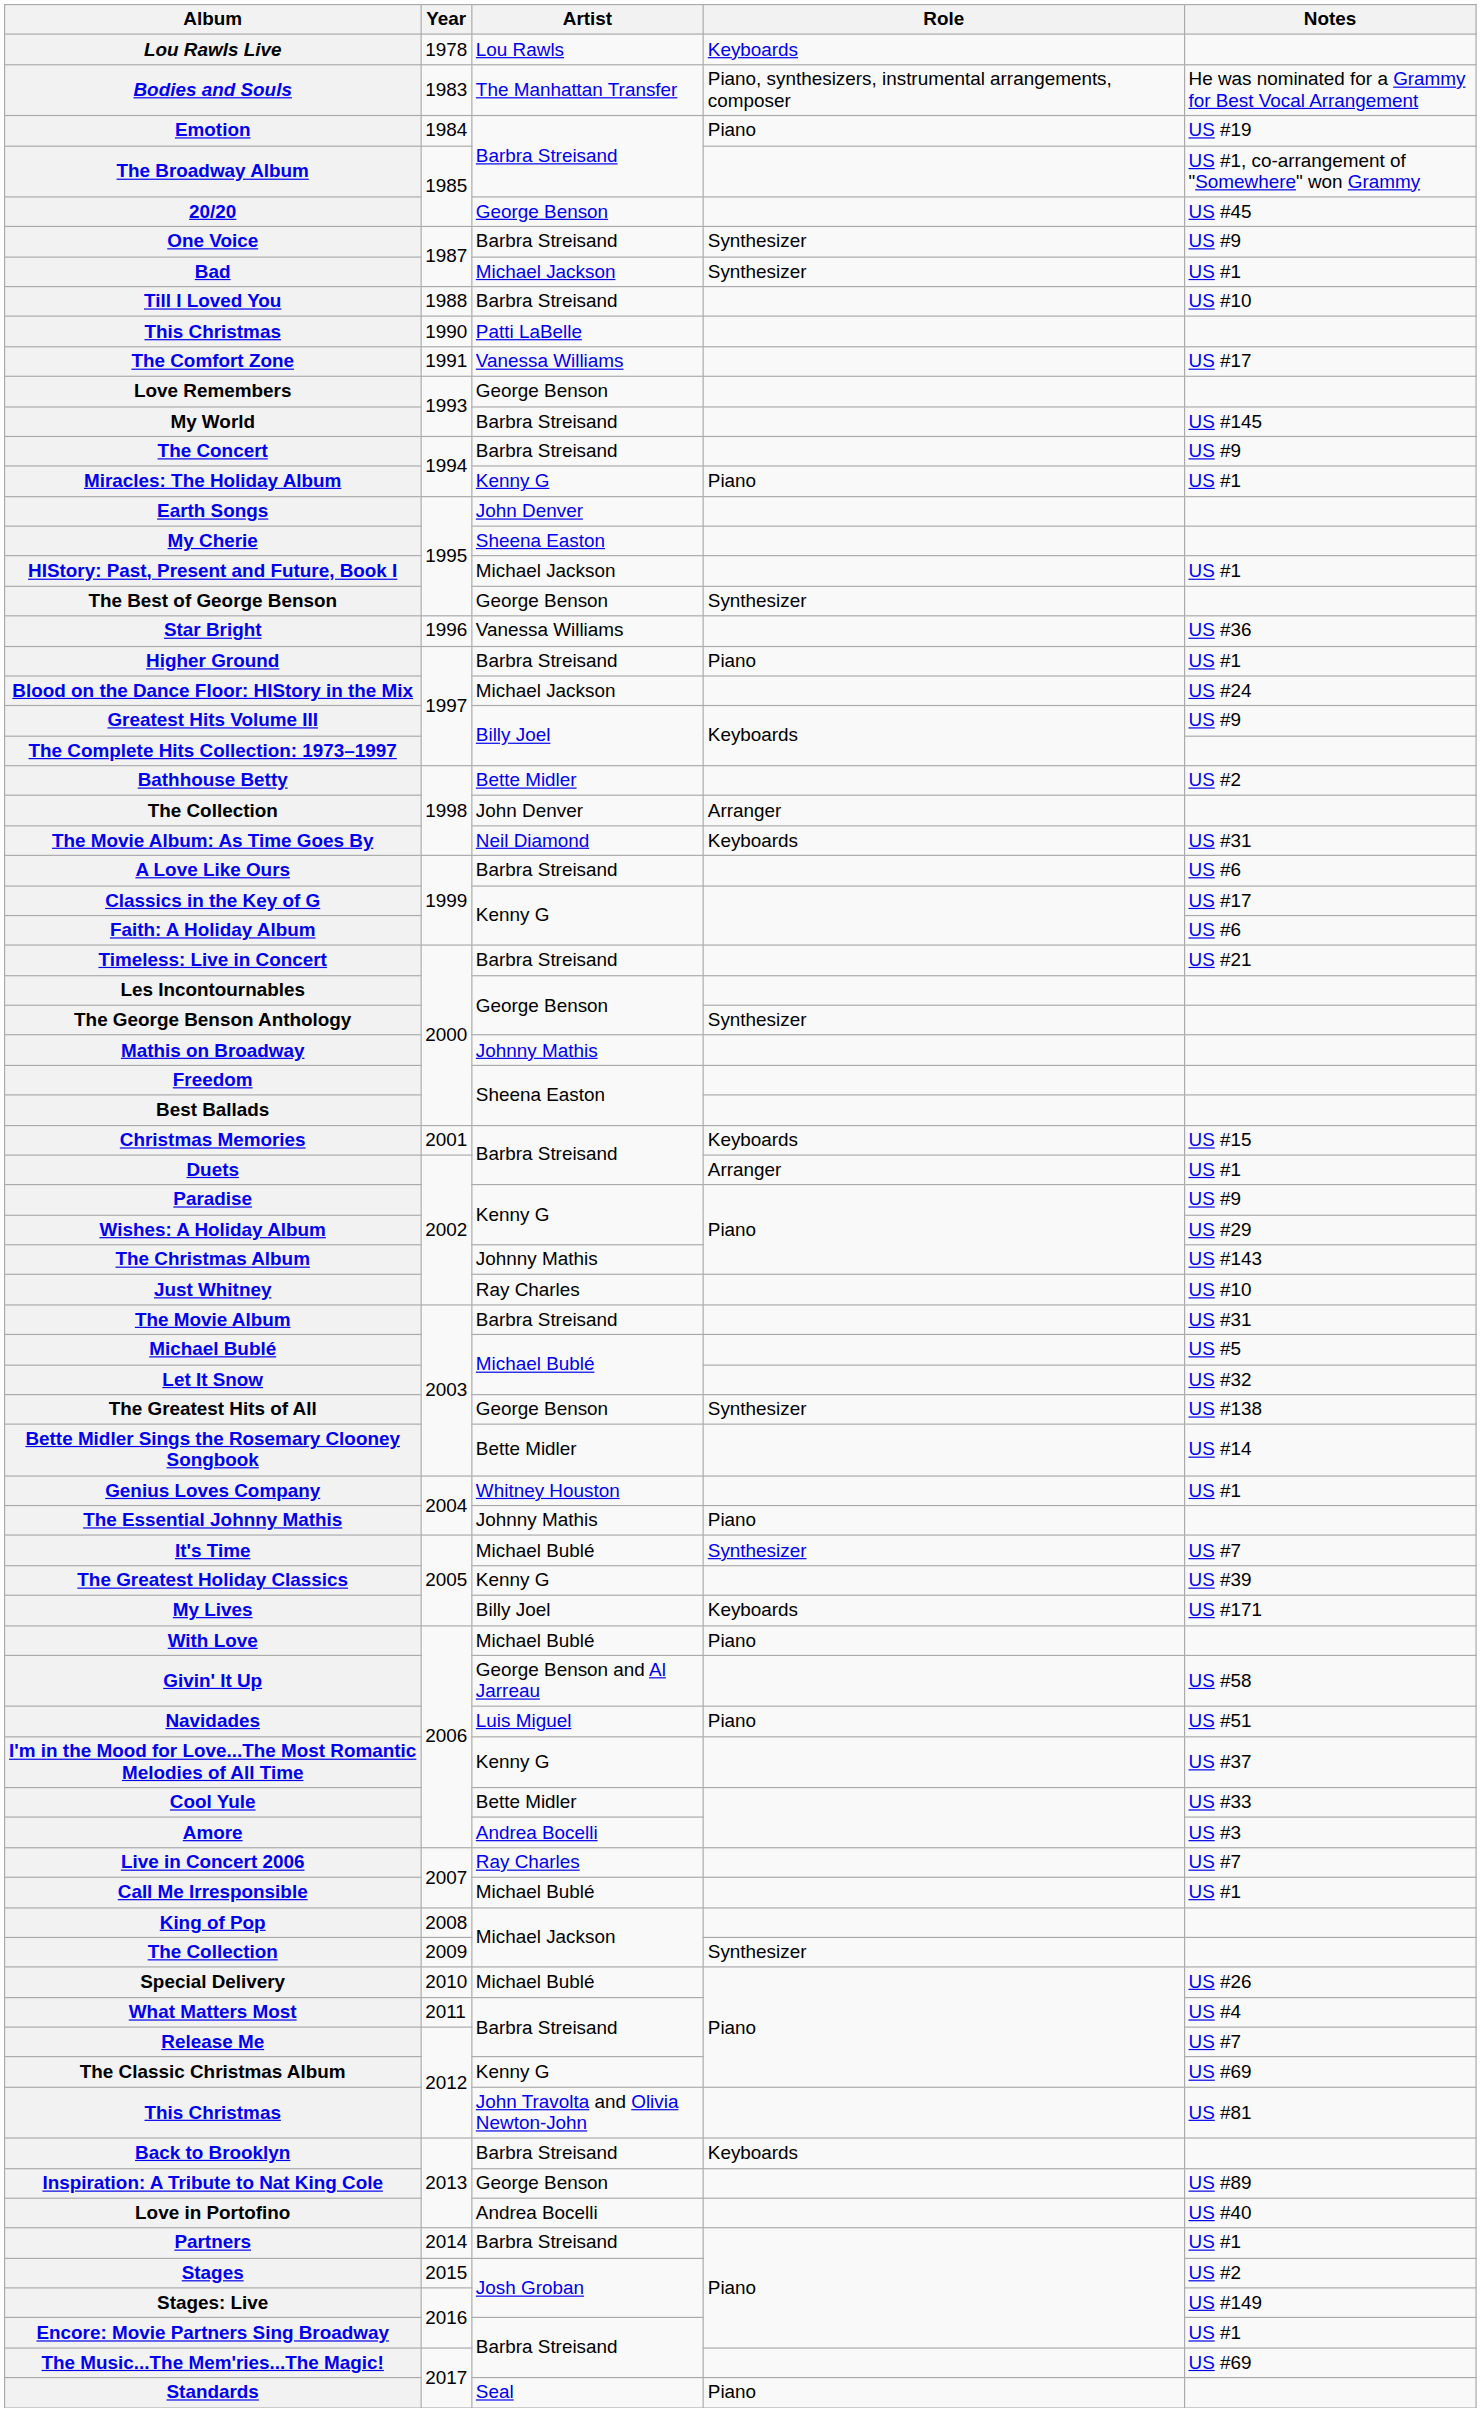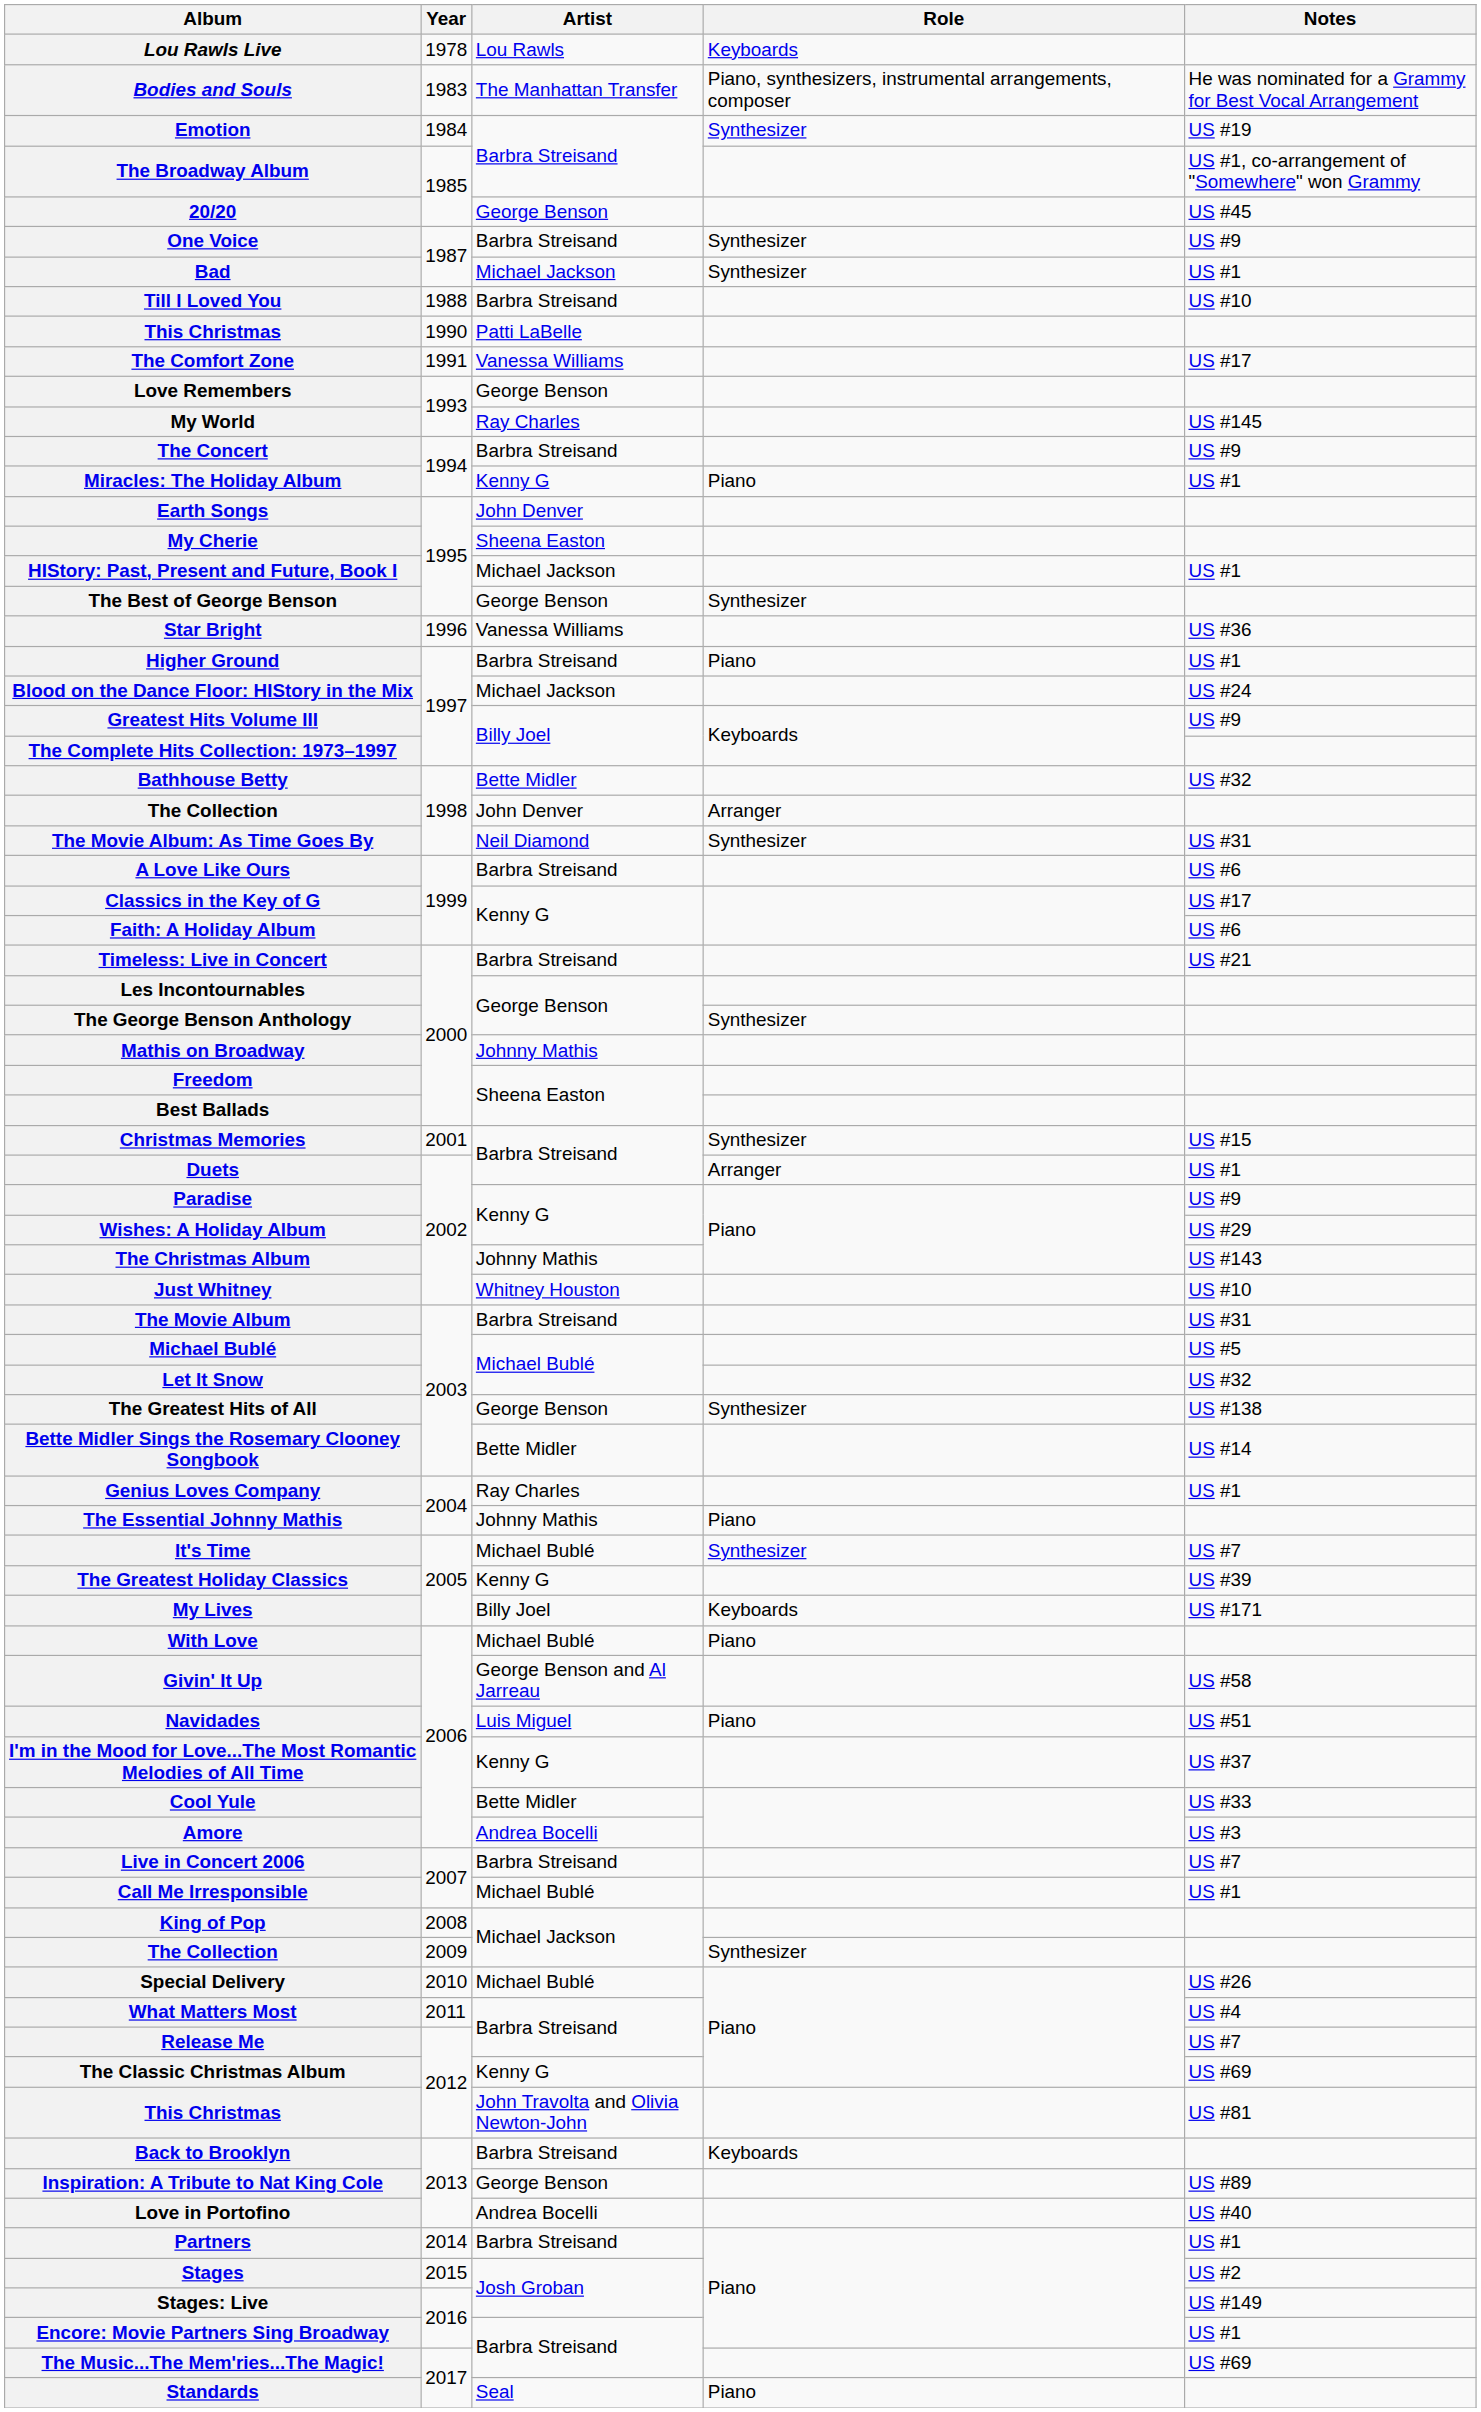Emotion | Role: Piano -> Synthesizer
My World | Artist: Barbra Streisand -> Ray Charles
Bathhouse Betty | Notes: US #2 -> US #32
The Movie Album: As Time Goes By | Role: Keyboards -> Synthesizer
Christmas Memories | Role: Keyboards -> Synthesizer
Just Whitney | Artist: Ray Charles -> Whitney Houston
Genius Loves Company | Artist: Whitney Houston -> Ray Charles
Live in Concert 2006 | Artist: Ray Charles -> Barbra Streisand
